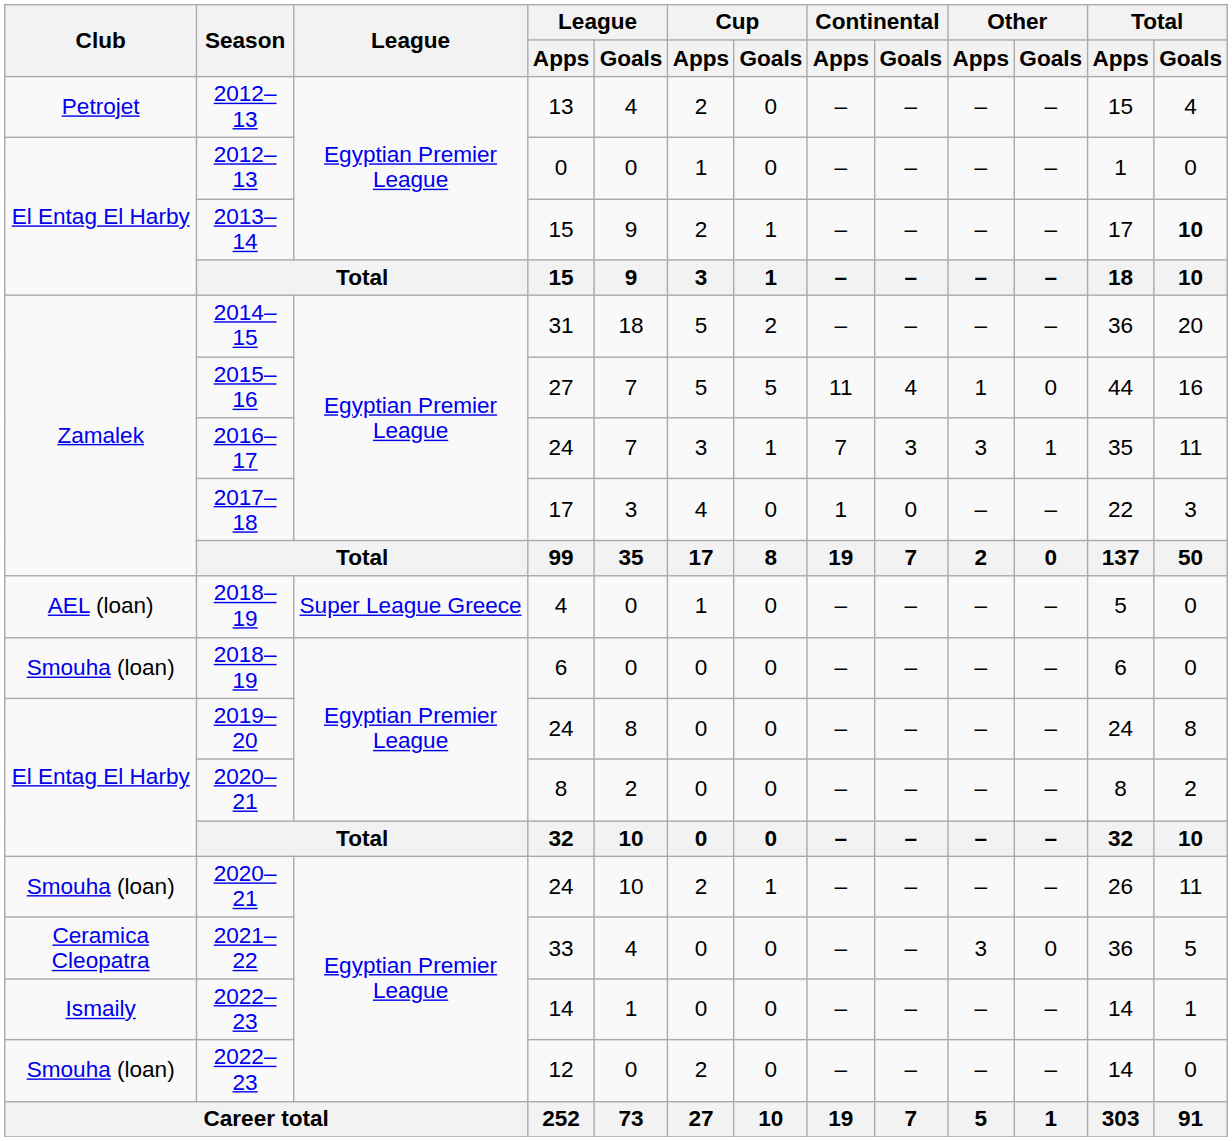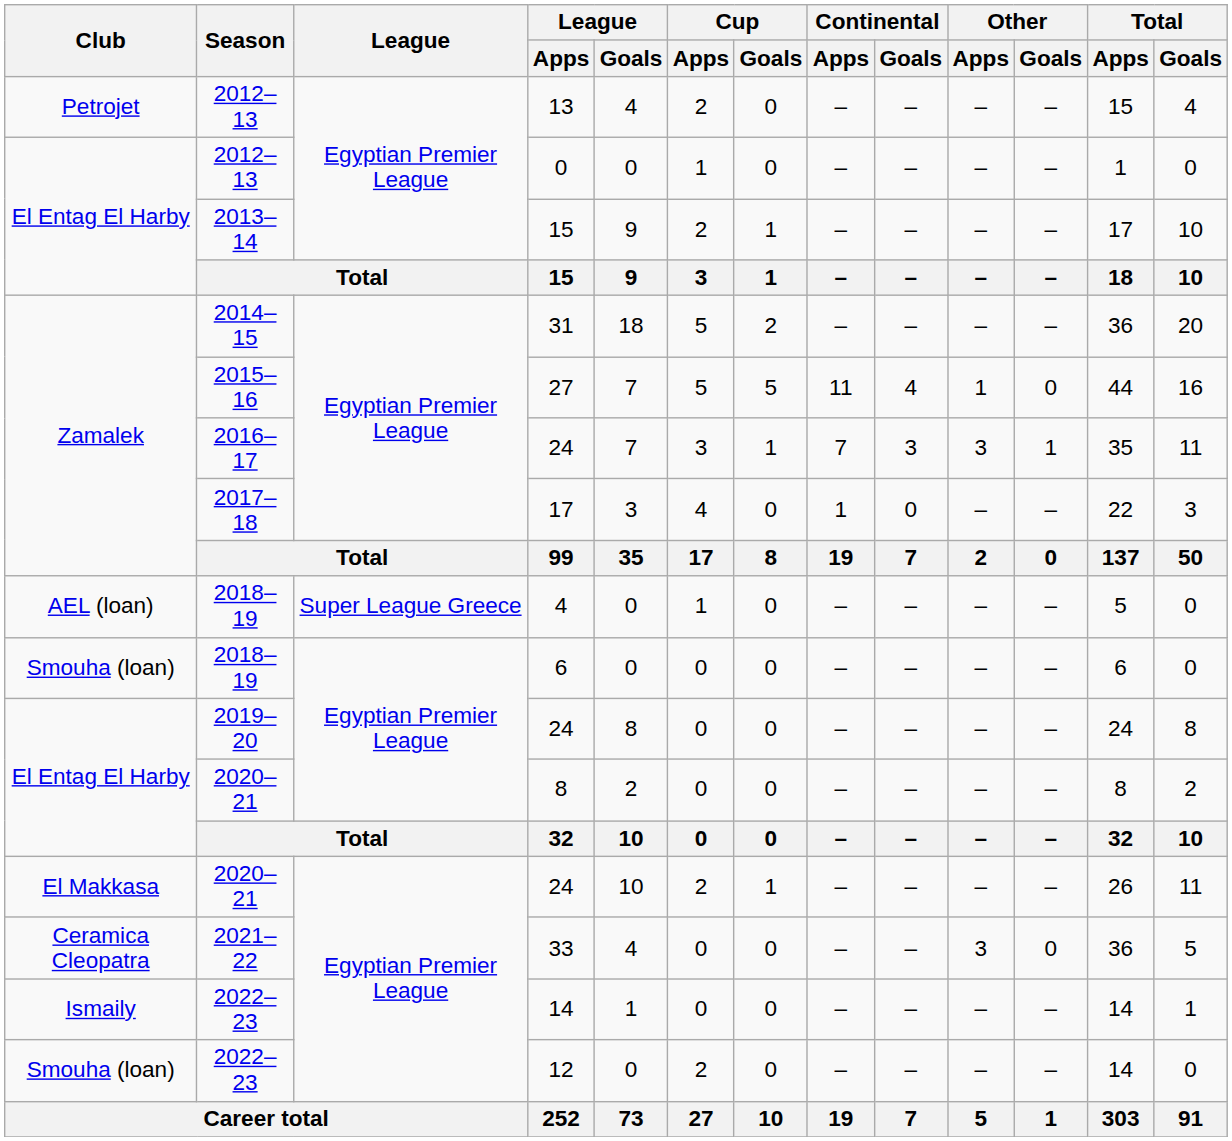2013–14 / 15 | Total / Goals: bold -> normal
2020–21 / 24 | Club: Smouha (loan) -> El Makkasa
